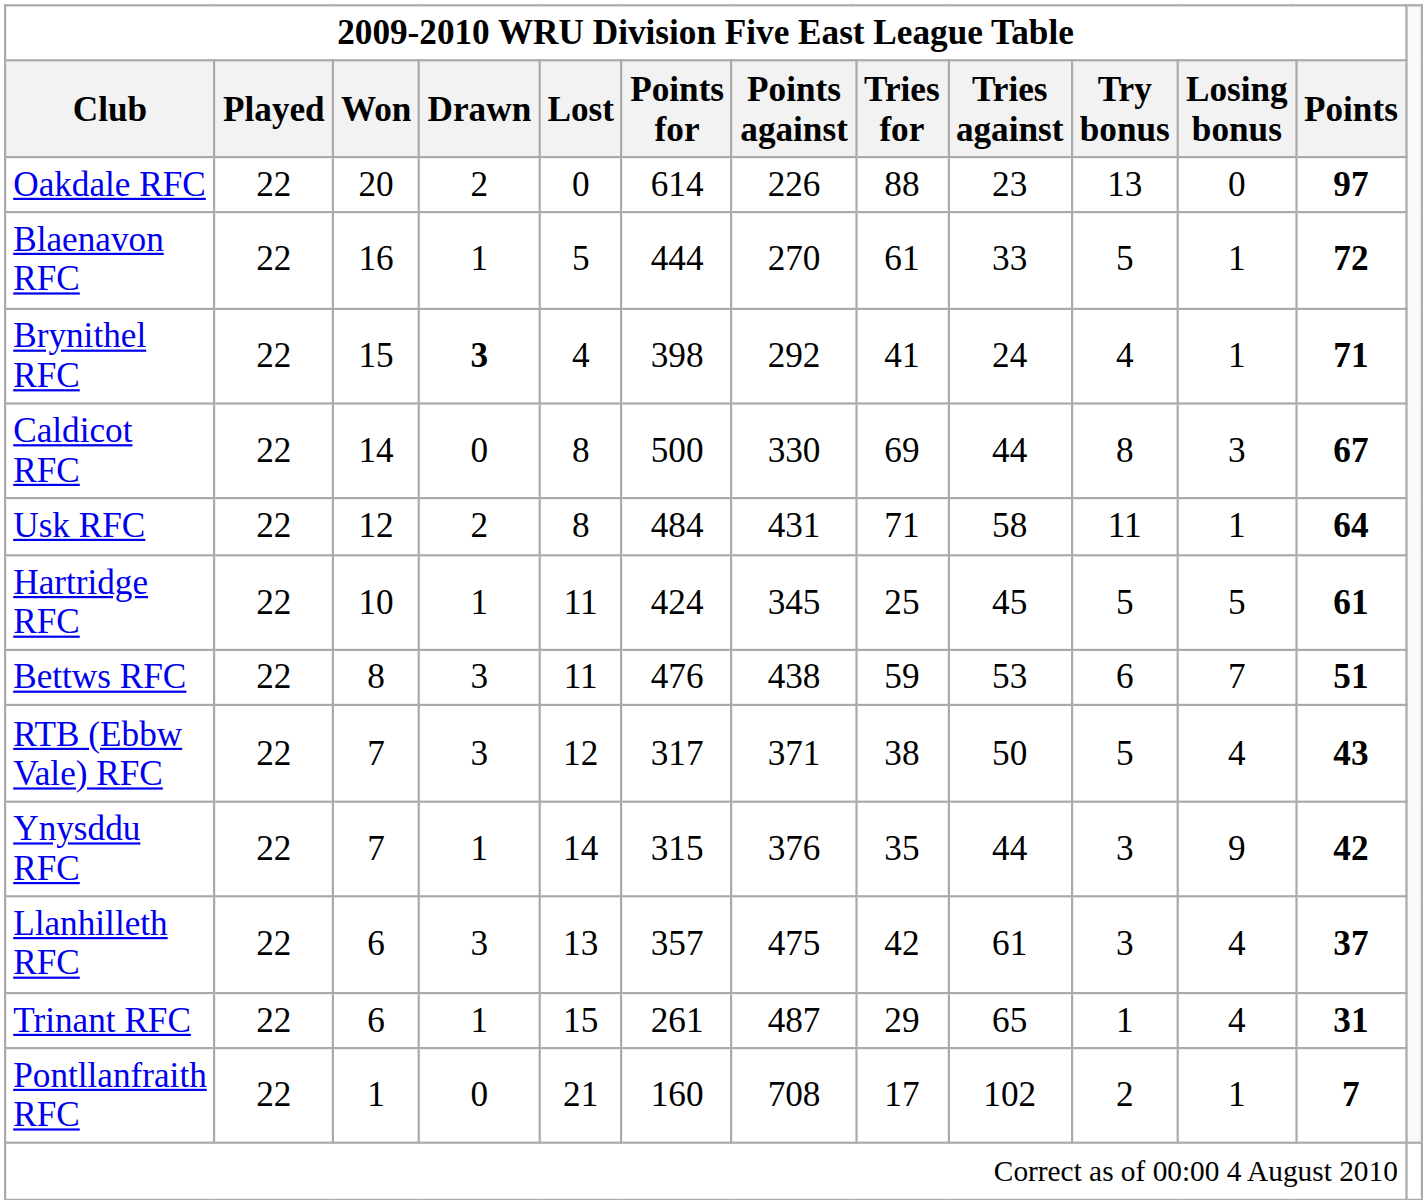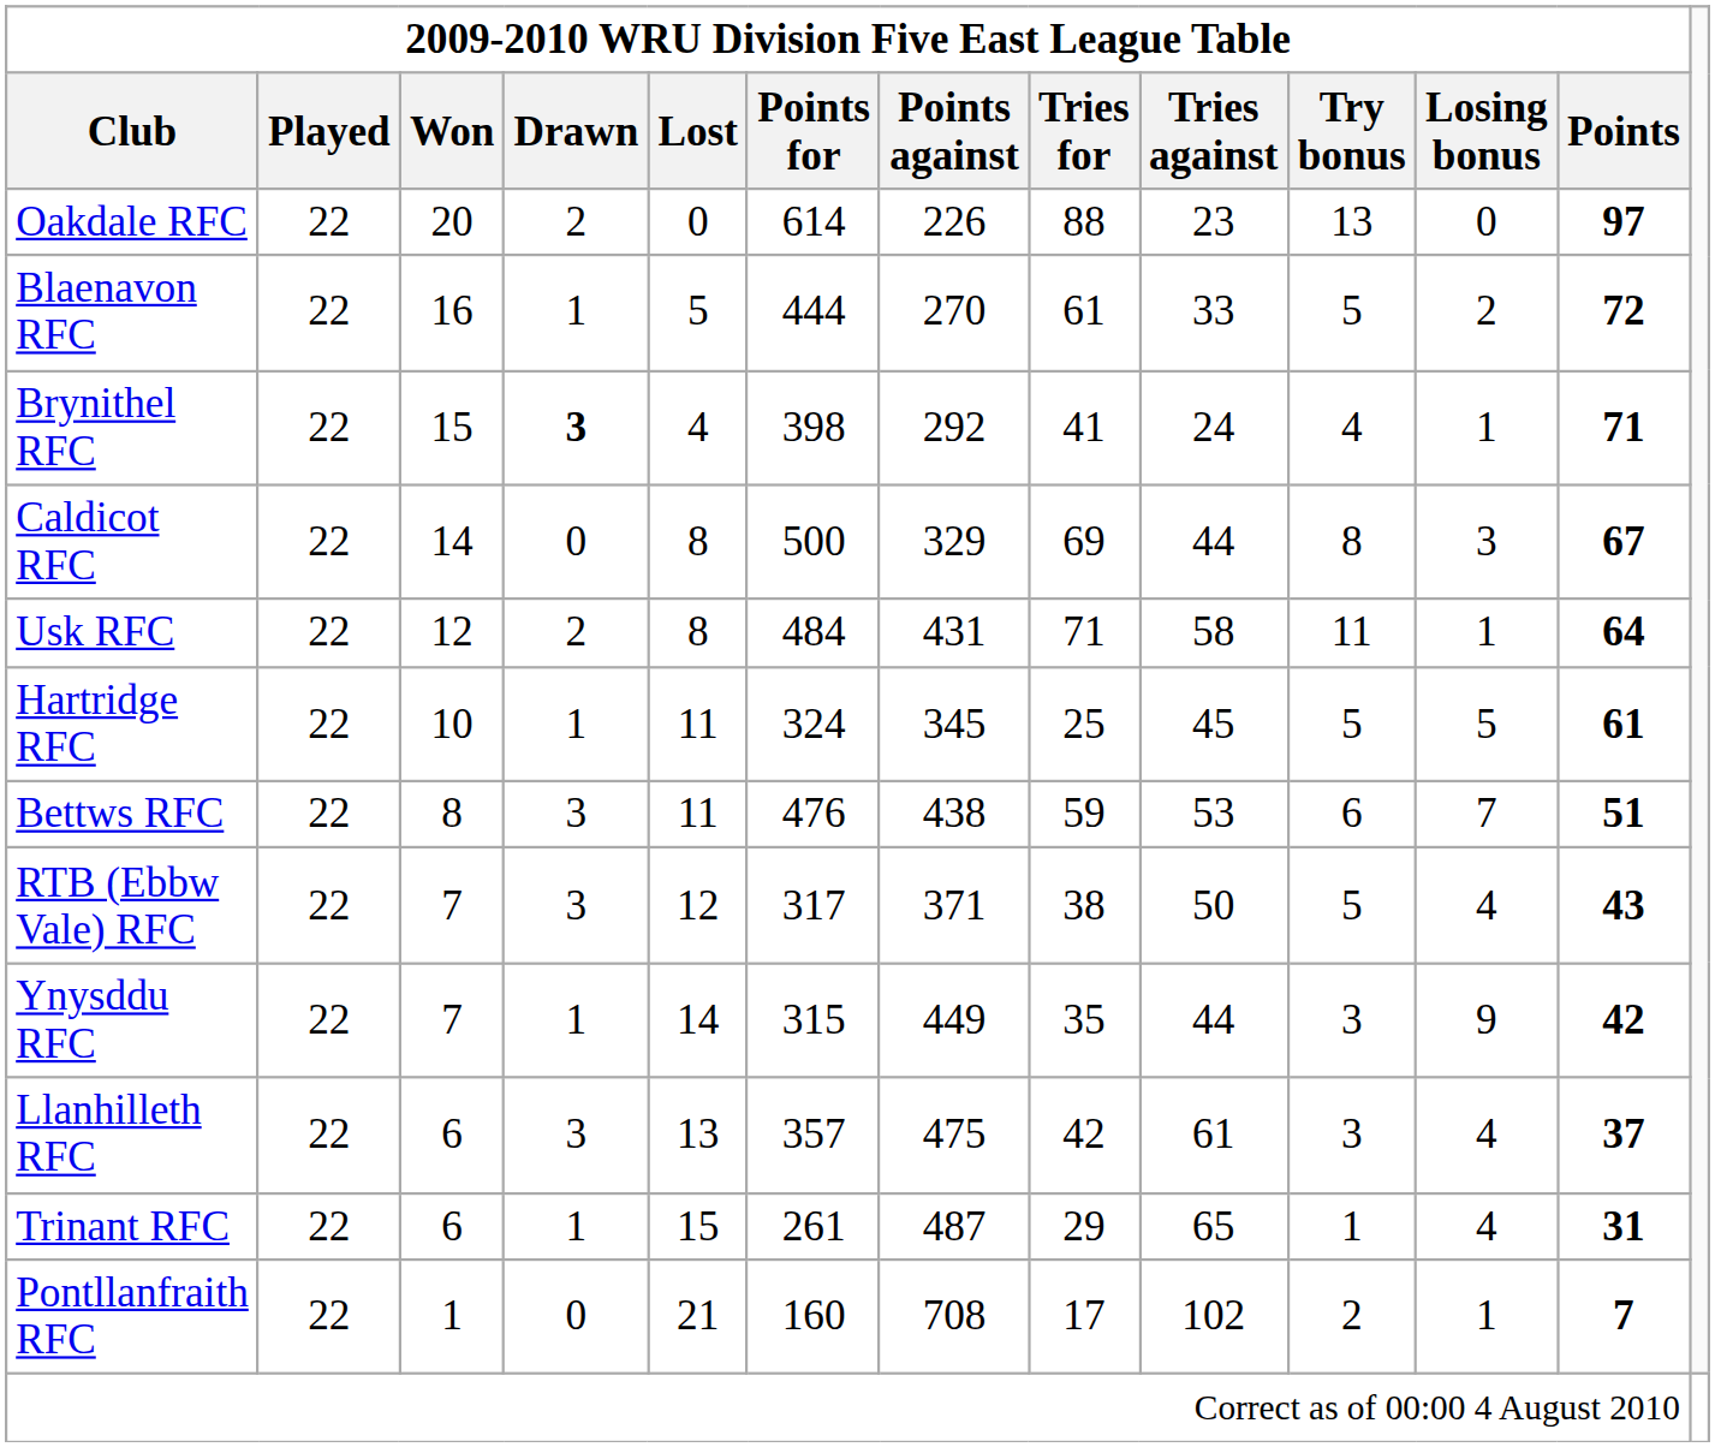Blaenavon RFC | 2009-2010 WRU Division Five East League Table / Losing bonus: 1 -> 2
Caldicot RFC | column 7: 330 -> 329
Hartridge RFC | 2009-2010 WRU Division Five East League Table / Points for: 424 -> 324
Ynysddu RFC | column 7: 376 -> 449
